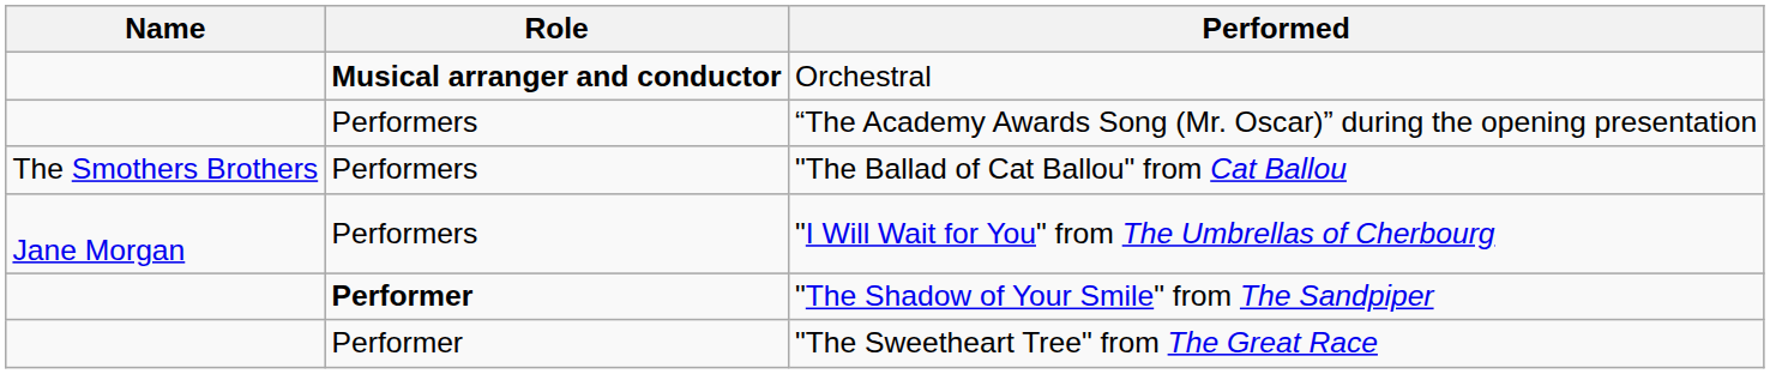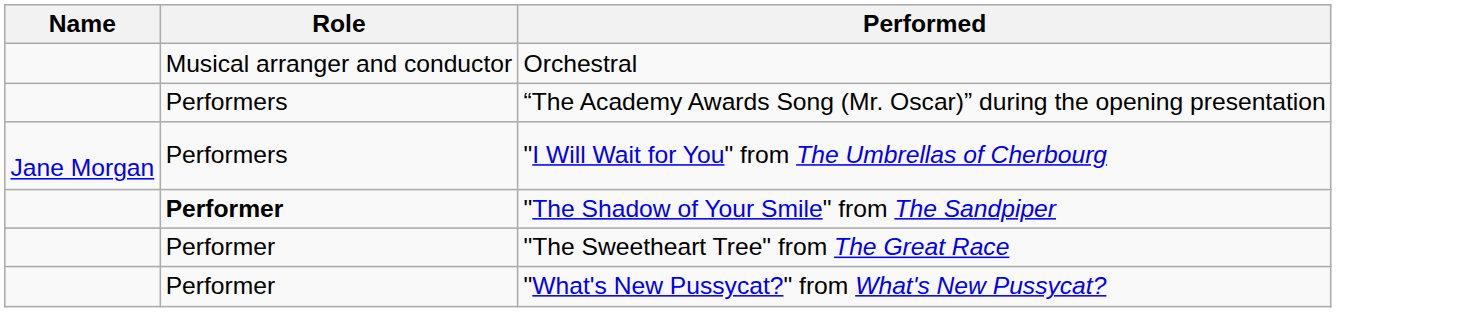Orchestral | Role: bold -> normal
- row: The Smothers Brothers | Performers | "The Ballad of Cat Ballou" from Cat Ballou
+ row: Performer | "What's New Pussycat?" from What's New Pussycat?
